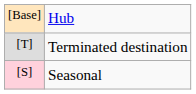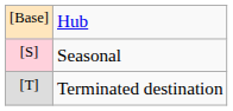rows swapped: Seasonal <-> Terminated destination
